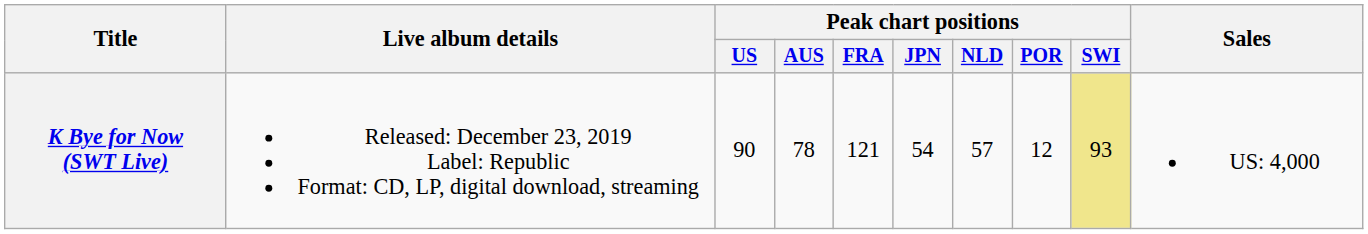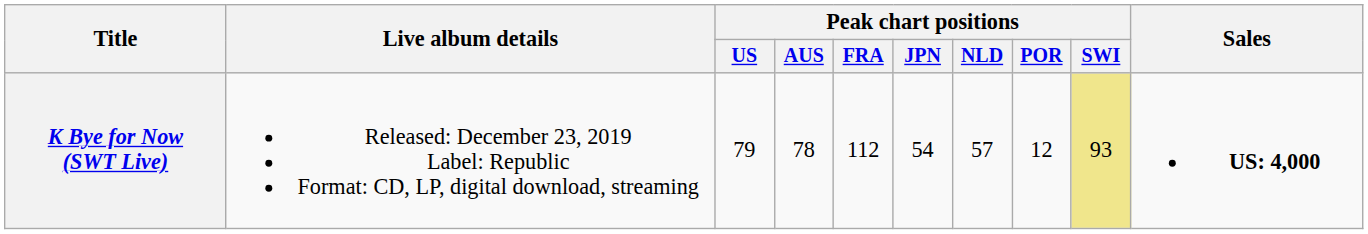K Bye for Now (SWT Live) | Peak chart positions / US: 90 -> 79
K Bye for Now (SWT Live) | Peak chart positions / FRA: 121 -> 112
K Bye for Now (SWT Live) | Sales: normal -> bold
